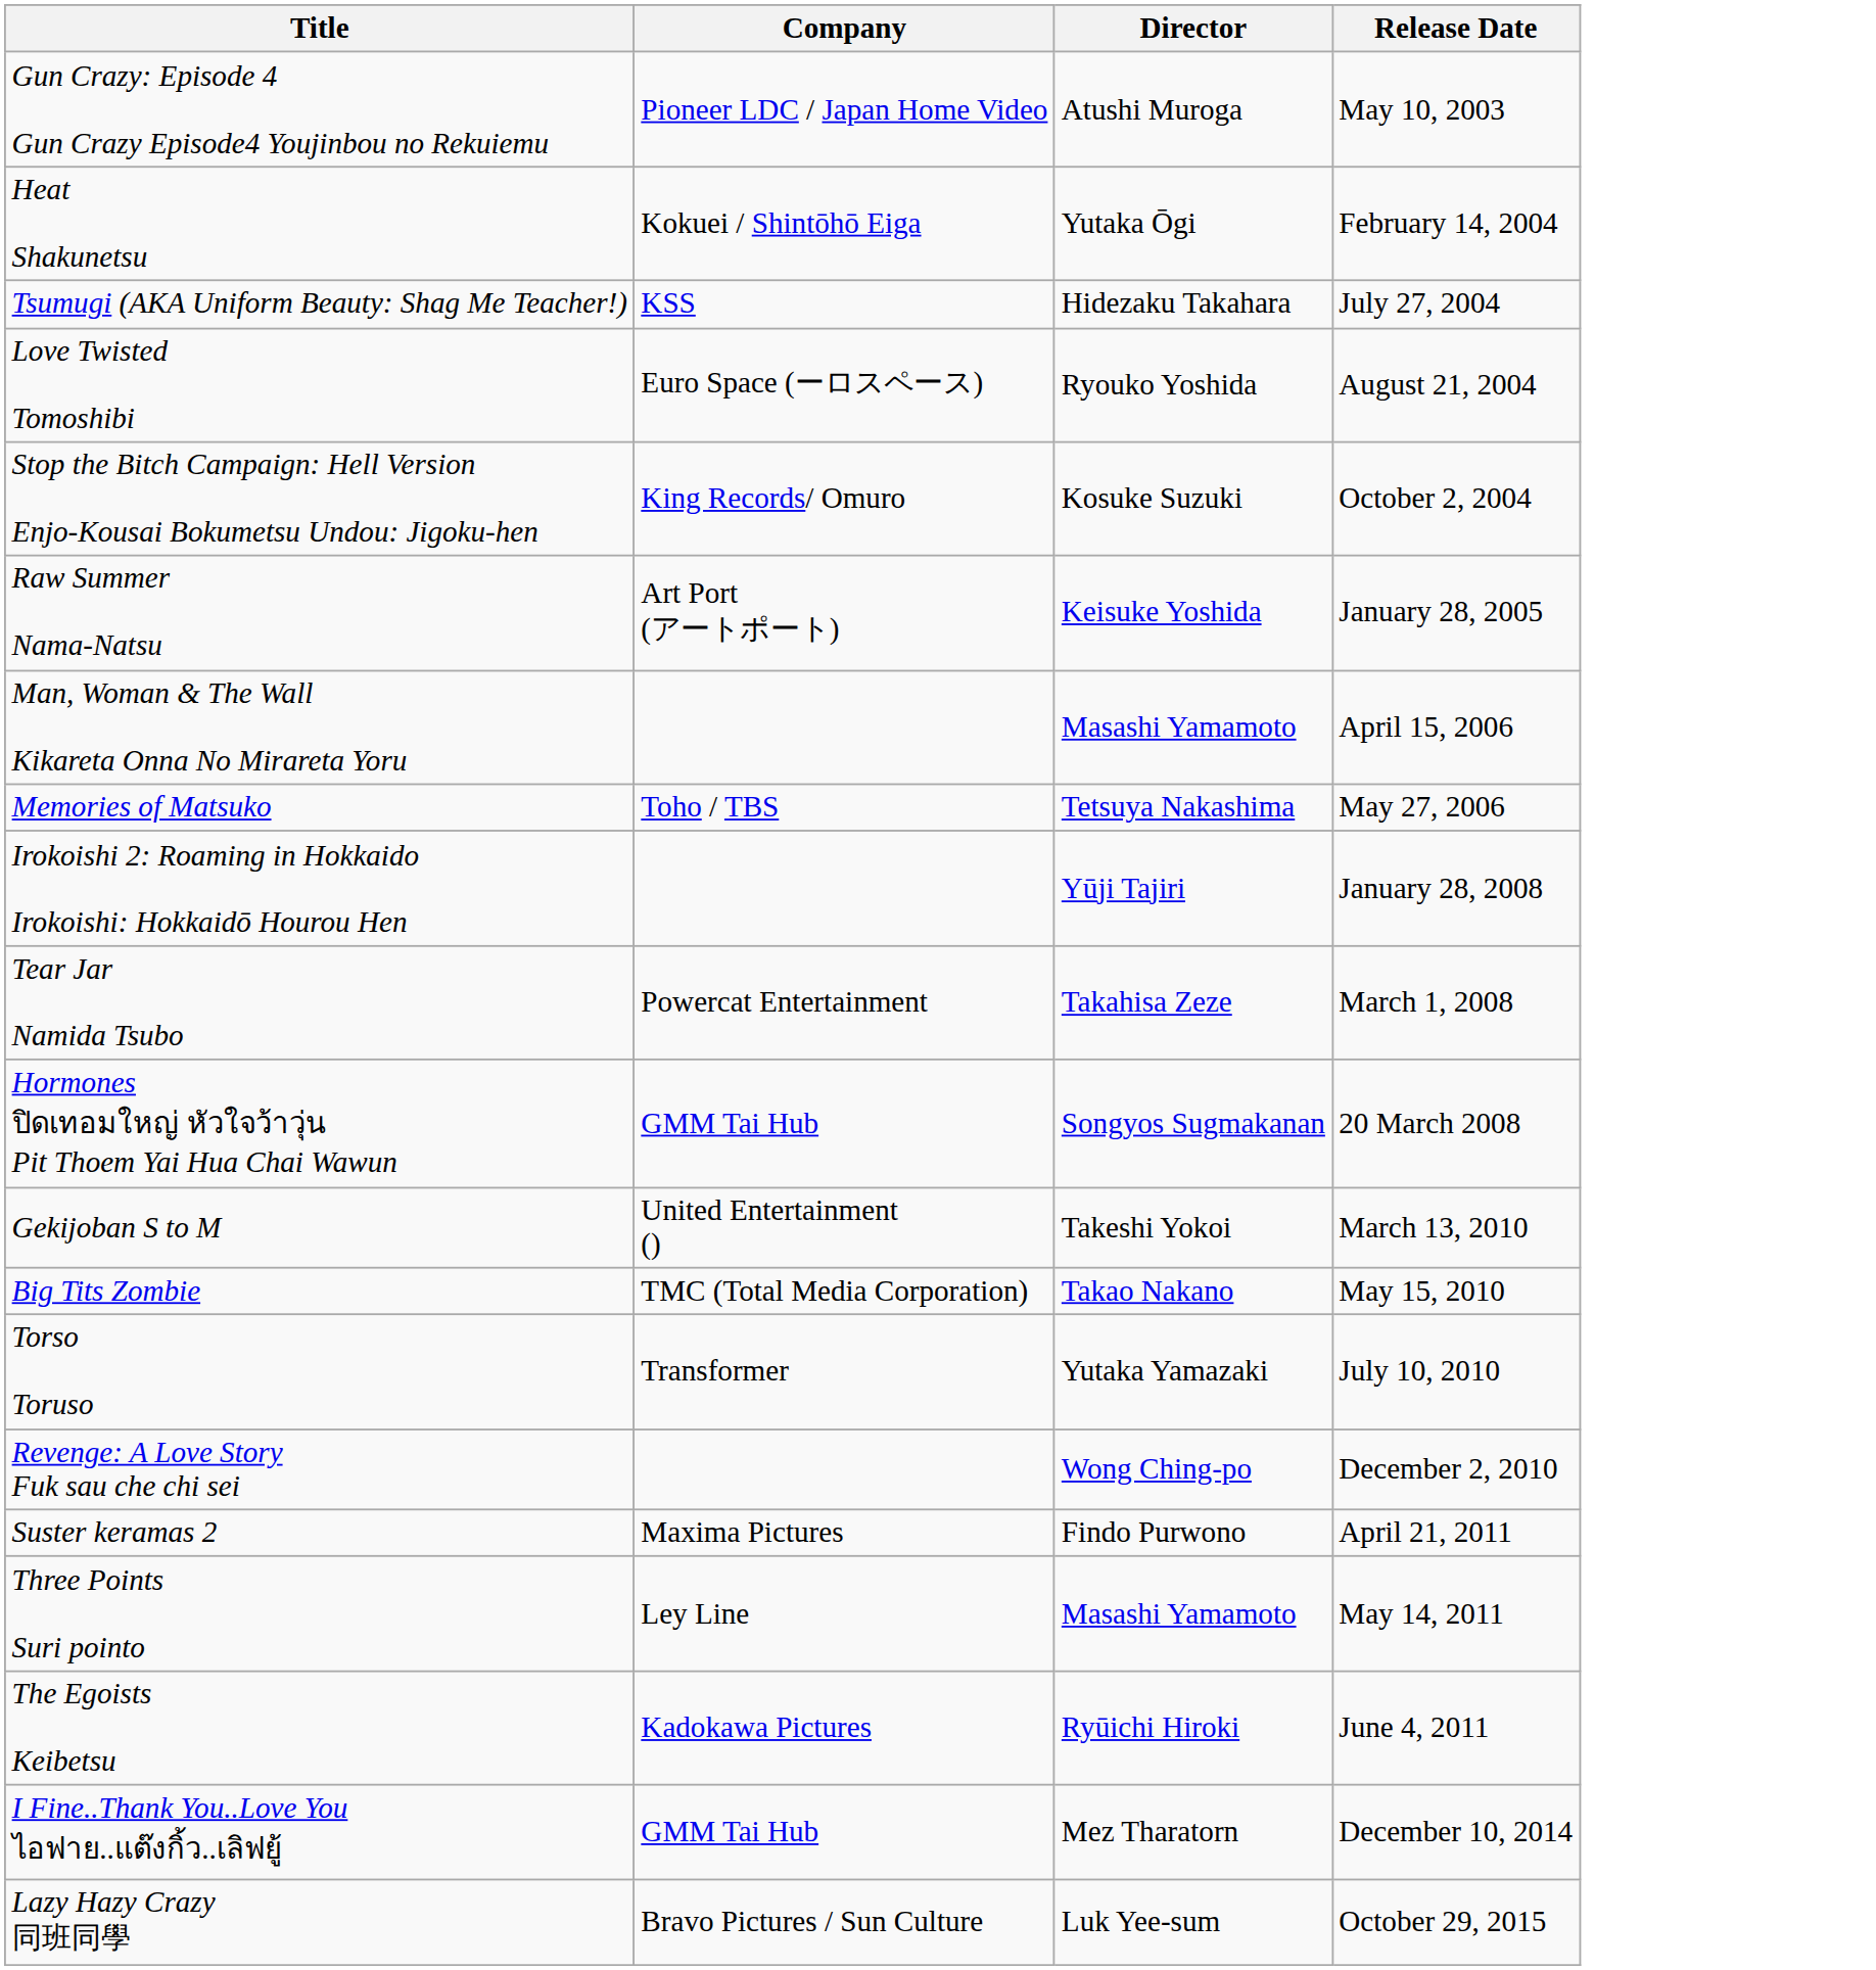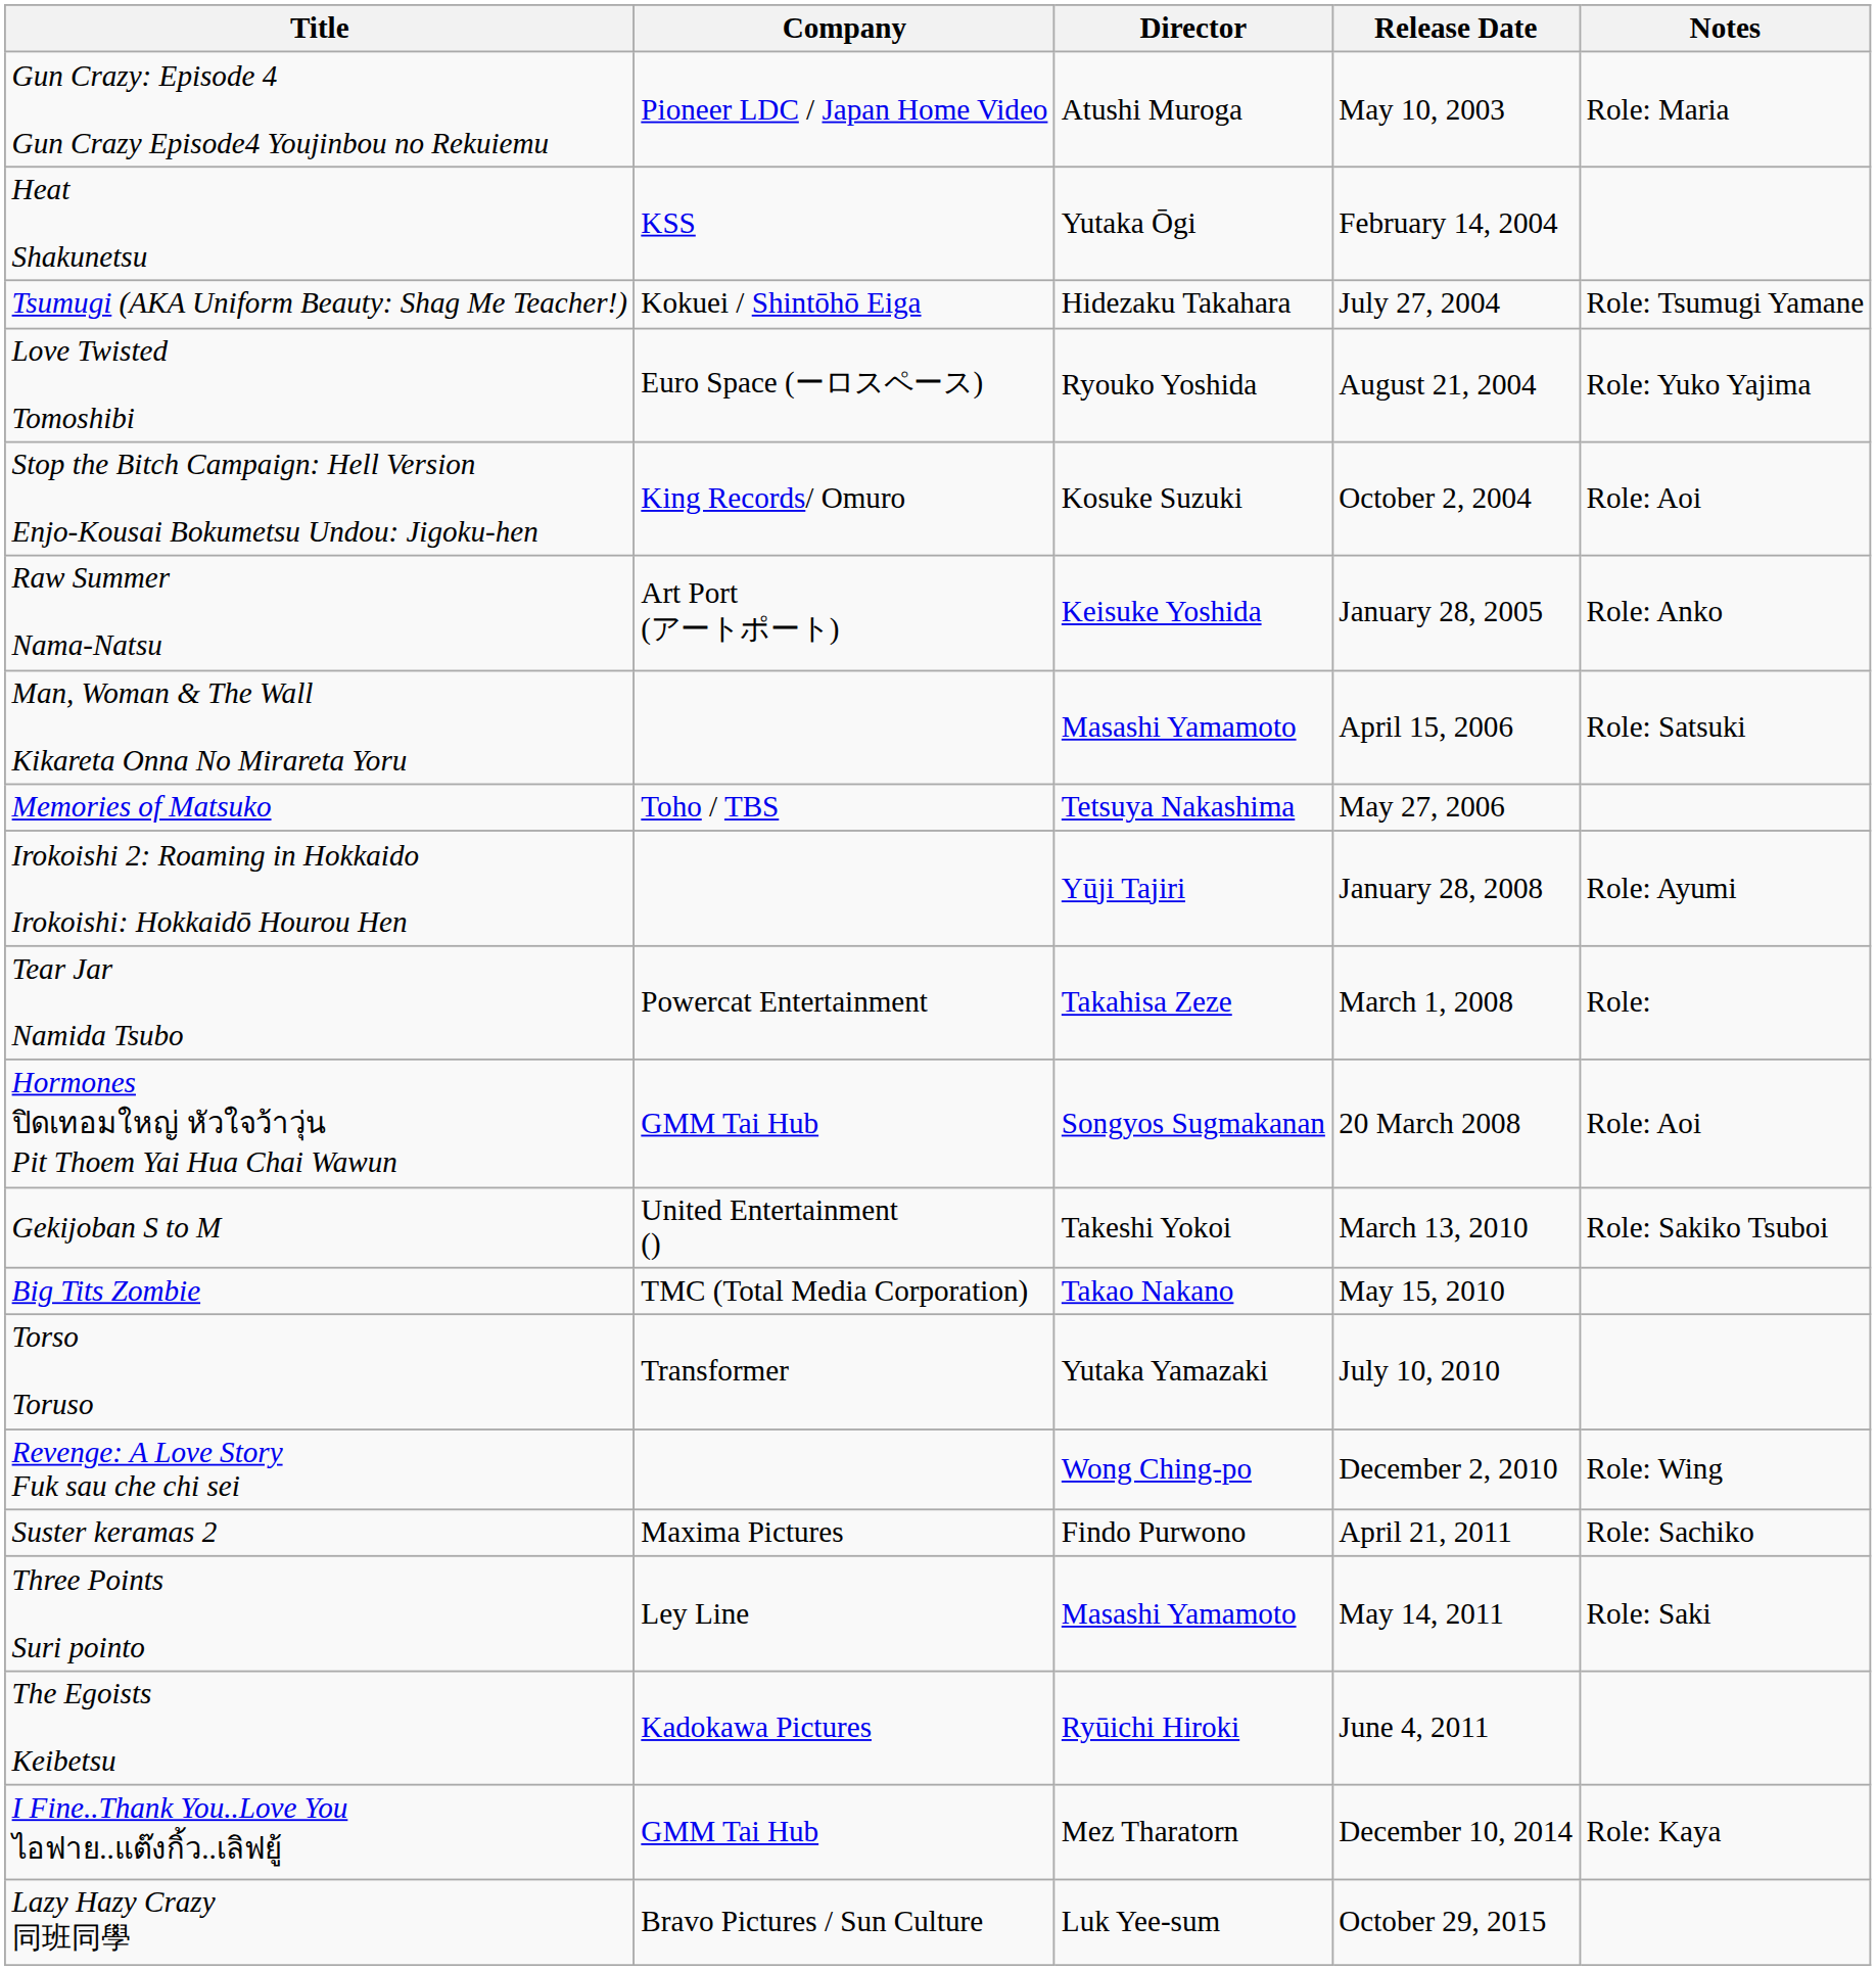+ column: Notes | Role: Maria | Role: Tsumugi Yamane | Role: Yuko Yajima | Role: Aoi | Role: Anko | Role: Satsuki | Role: Ayumi | Role: | Role: Aoi | Role: Sakiko Tsuboi | Role: Wing | Role: Sachiko | Role: Saki | Role: Kaya
Heat Shakunetsu | Company: Kokuei / Shintōhō Eiga -> KSS
Tsumugi (AKA Uniform Beauty: Shag Me Teacher!) | Company: KSS -> Kokuei / Shintōhō Eiga
